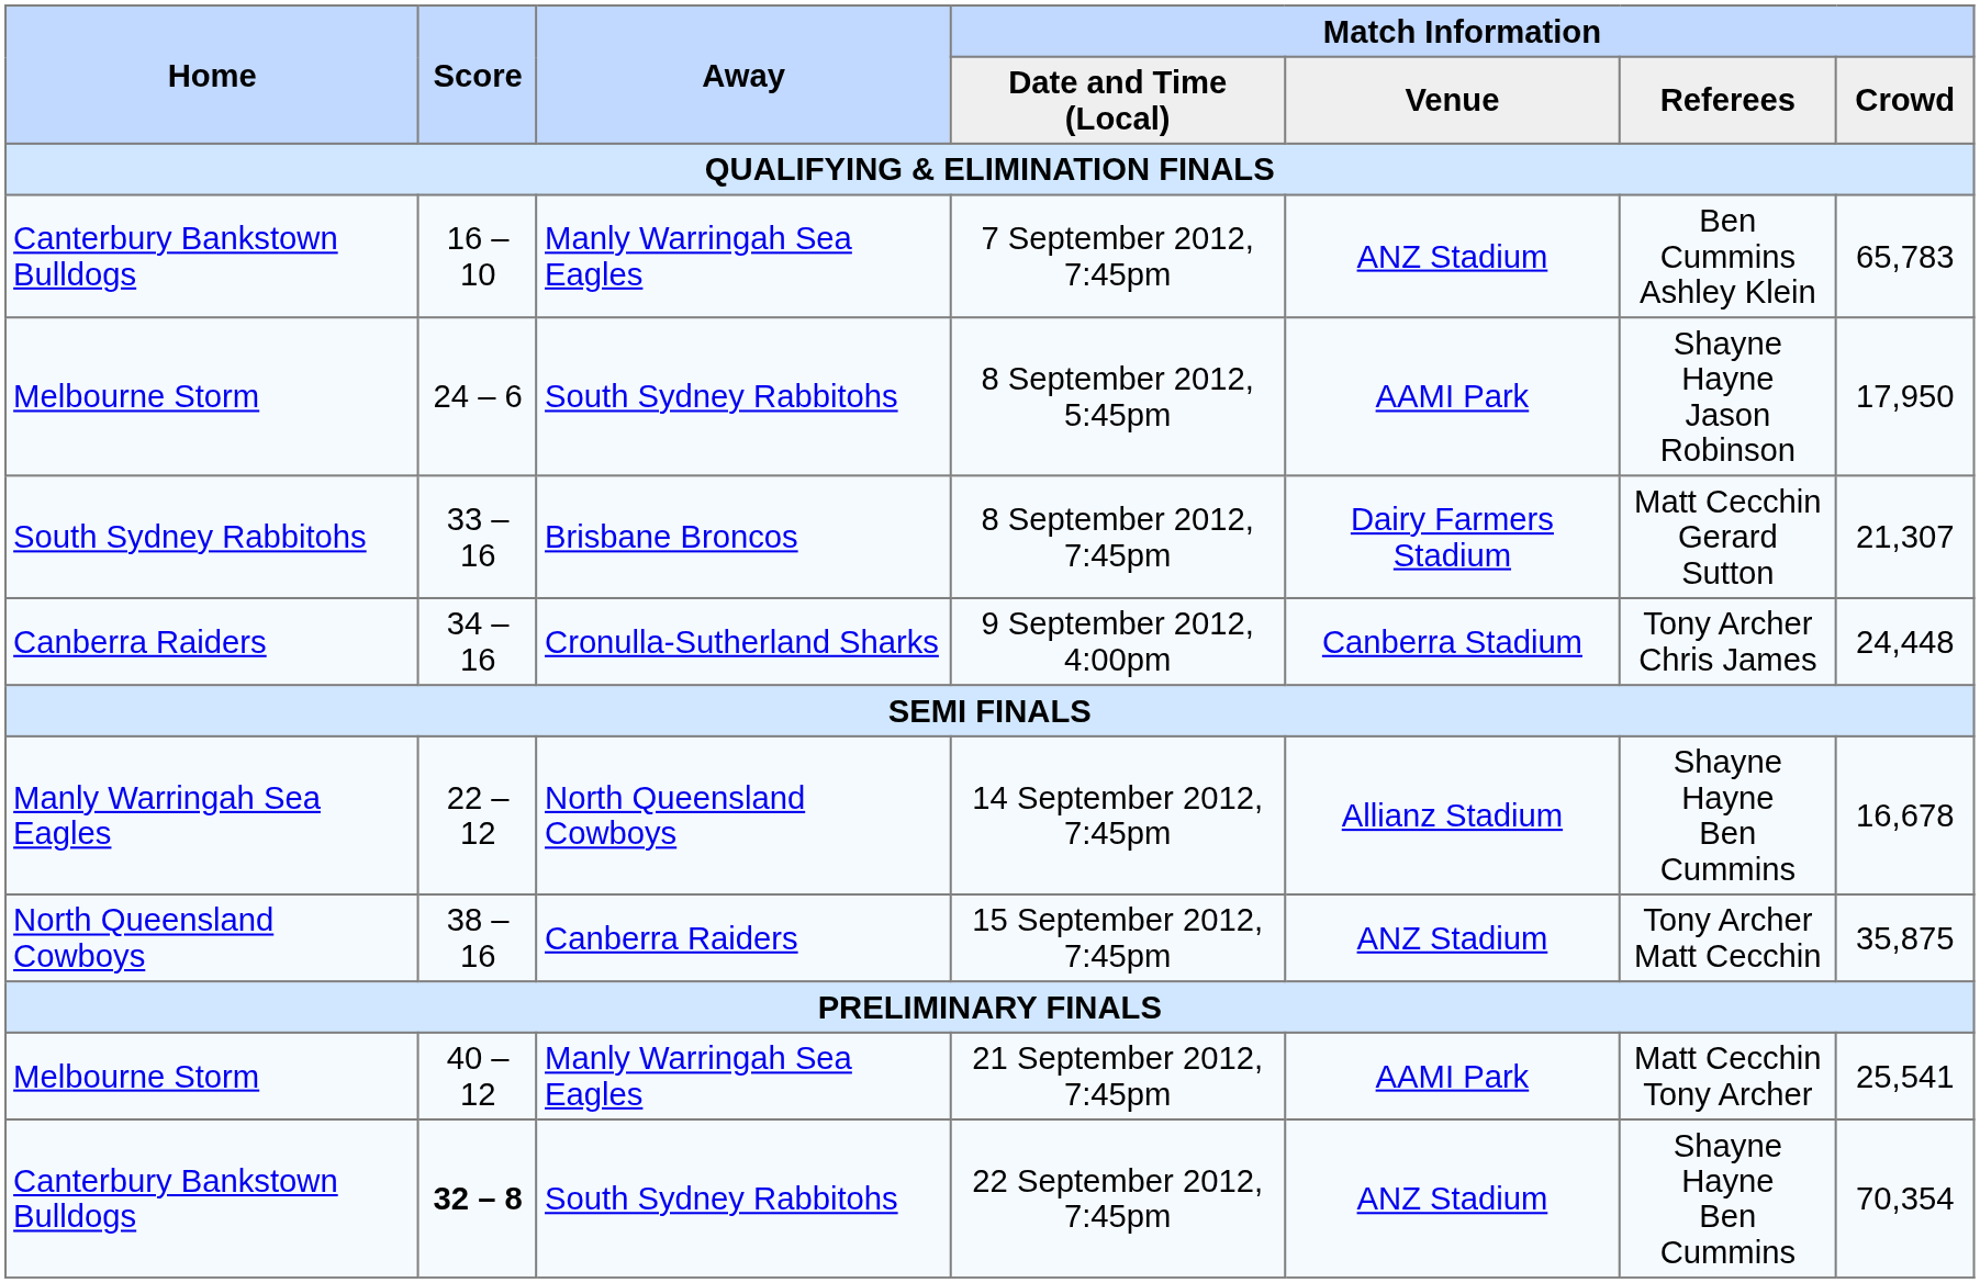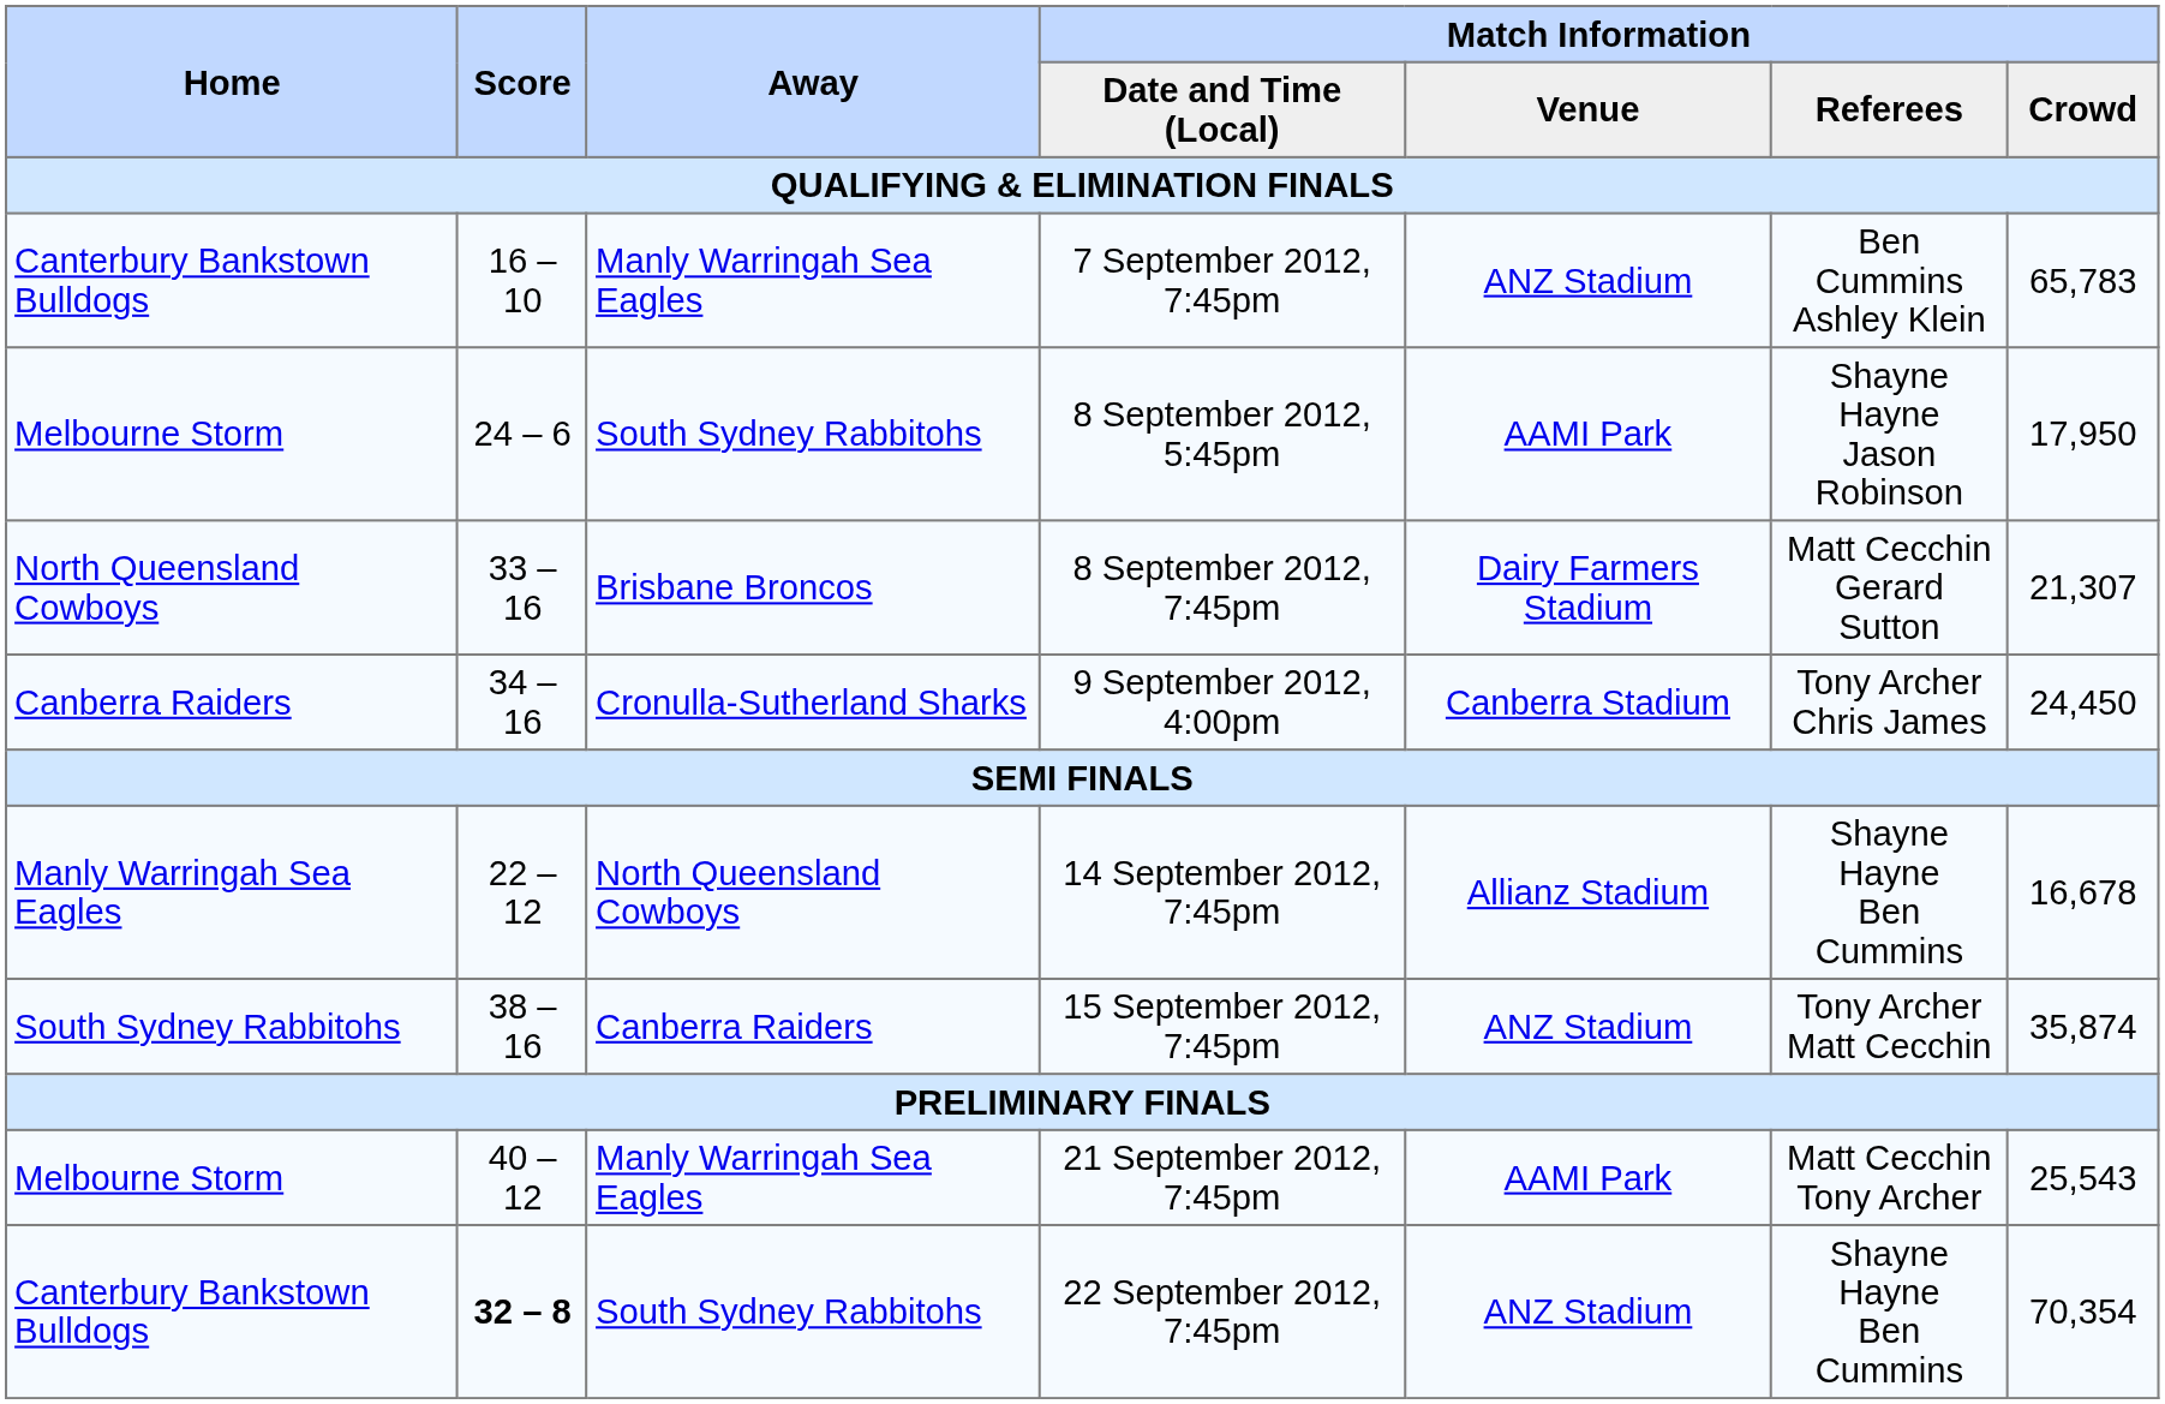8 September 2012, 7:45pm | Home: South Sydney Rabbitohs -> North Queensland Cowboys
9 September 2012, 4:00pm | Match Information / Crowd: 24,448 -> 24,450
15 September 2012, 7:45pm | Home: North Queensland Cowboys -> South Sydney Rabbitohs
15 September 2012, 7:45pm | Match Information / Crowd: 35,875 -> 35,874
21 September 2012, 7:45pm | Match Information / Crowd: 25,541 -> 25,543
